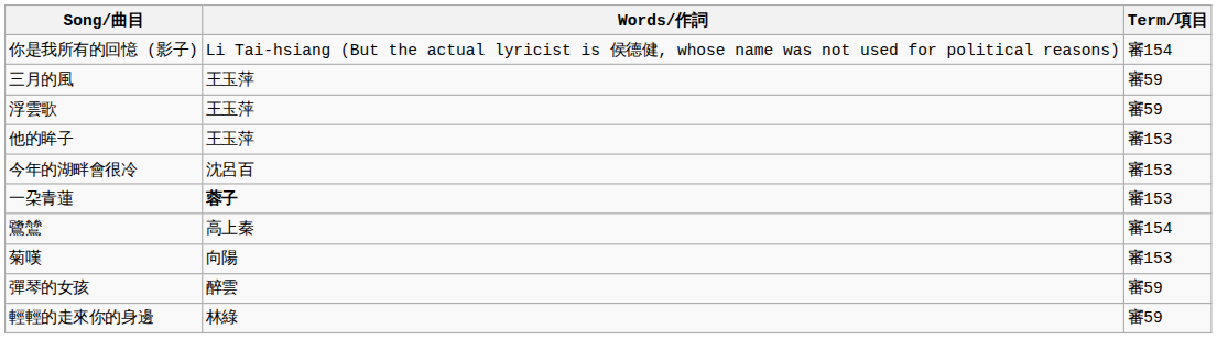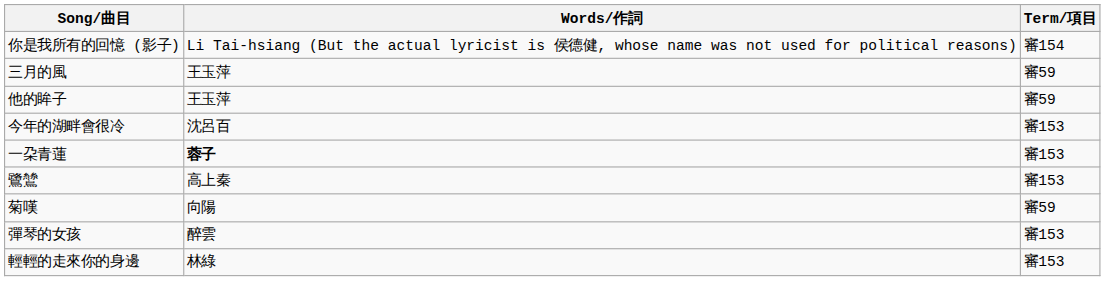- row: 浮雲歌 | 王玉萍 | 審59
他的眸子 | Term/項目: 審153 -> 審59
鷺鷥 | Term/項目: 審154 -> 審153
菊嘆 | Term/項目: 審153 -> 審59
彈琴的女孩 | Term/項目: 審59 -> 審153
輕輕的走來你的身邊 | Term/項目: 審59 -> 審153
